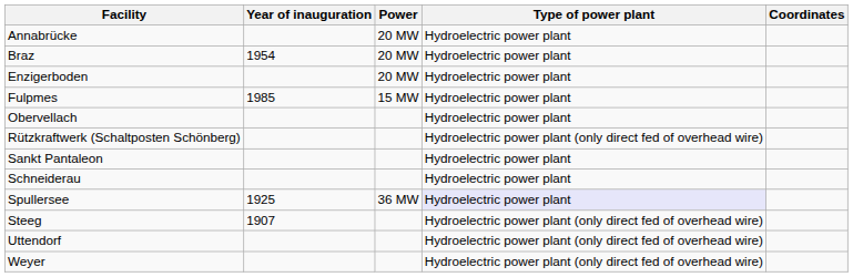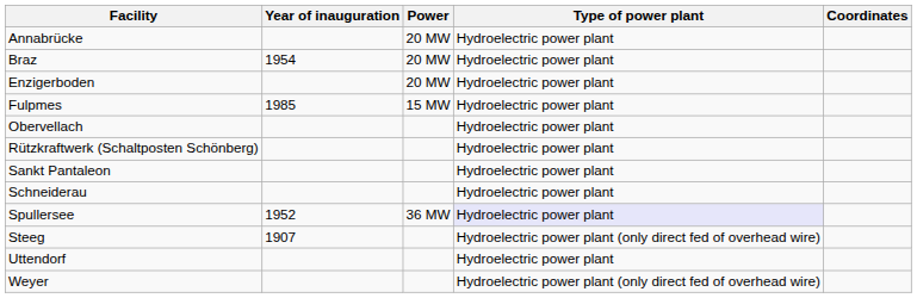Rützkraftwerk (Schaltposten Schönberg) | Type of power plant: Hydroelectric power plant (only direct fed of overhead wire) -> Hydroelectric power plant
Spullersee | Year of inauguration: 1925 -> 1952
Uttendorf | Type of power plant: Hydroelectric power plant (only direct fed of overhead wire) -> Hydroelectric power plant
